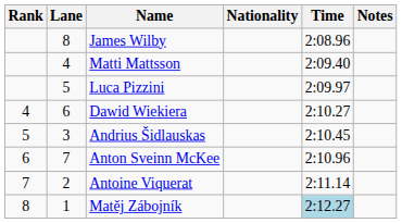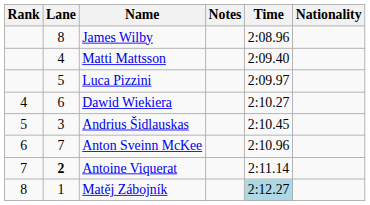columns swapped: Nationality <-> Notes
Antoine Viquerat | Lane: normal -> bold
